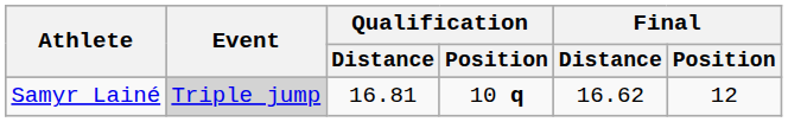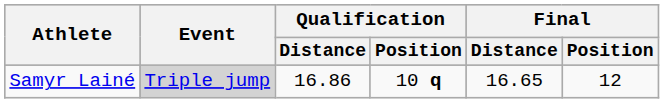Samyr Lainé | Qualification / Distance: 16.81 -> 16.86
Samyr Lainé | Final / Distance: 16.62 -> 16.65
